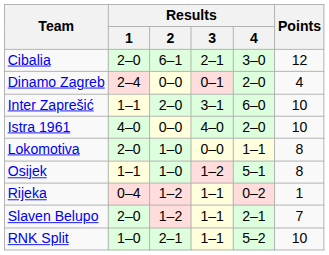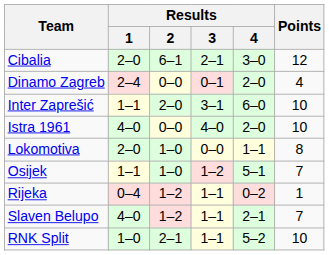Osijek | Points: 8 -> 7
Slaven Belupo | Results / 1: 2–0 -> 4–0
